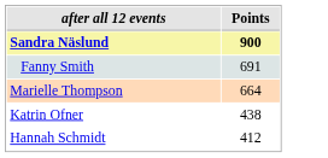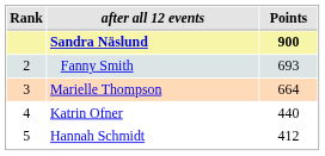+ column: Rank | 2 | 3 | 4 | 5
Fanny Smith | Points: 691 -> 693
Katrin Ofner | Points: 438 -> 440
